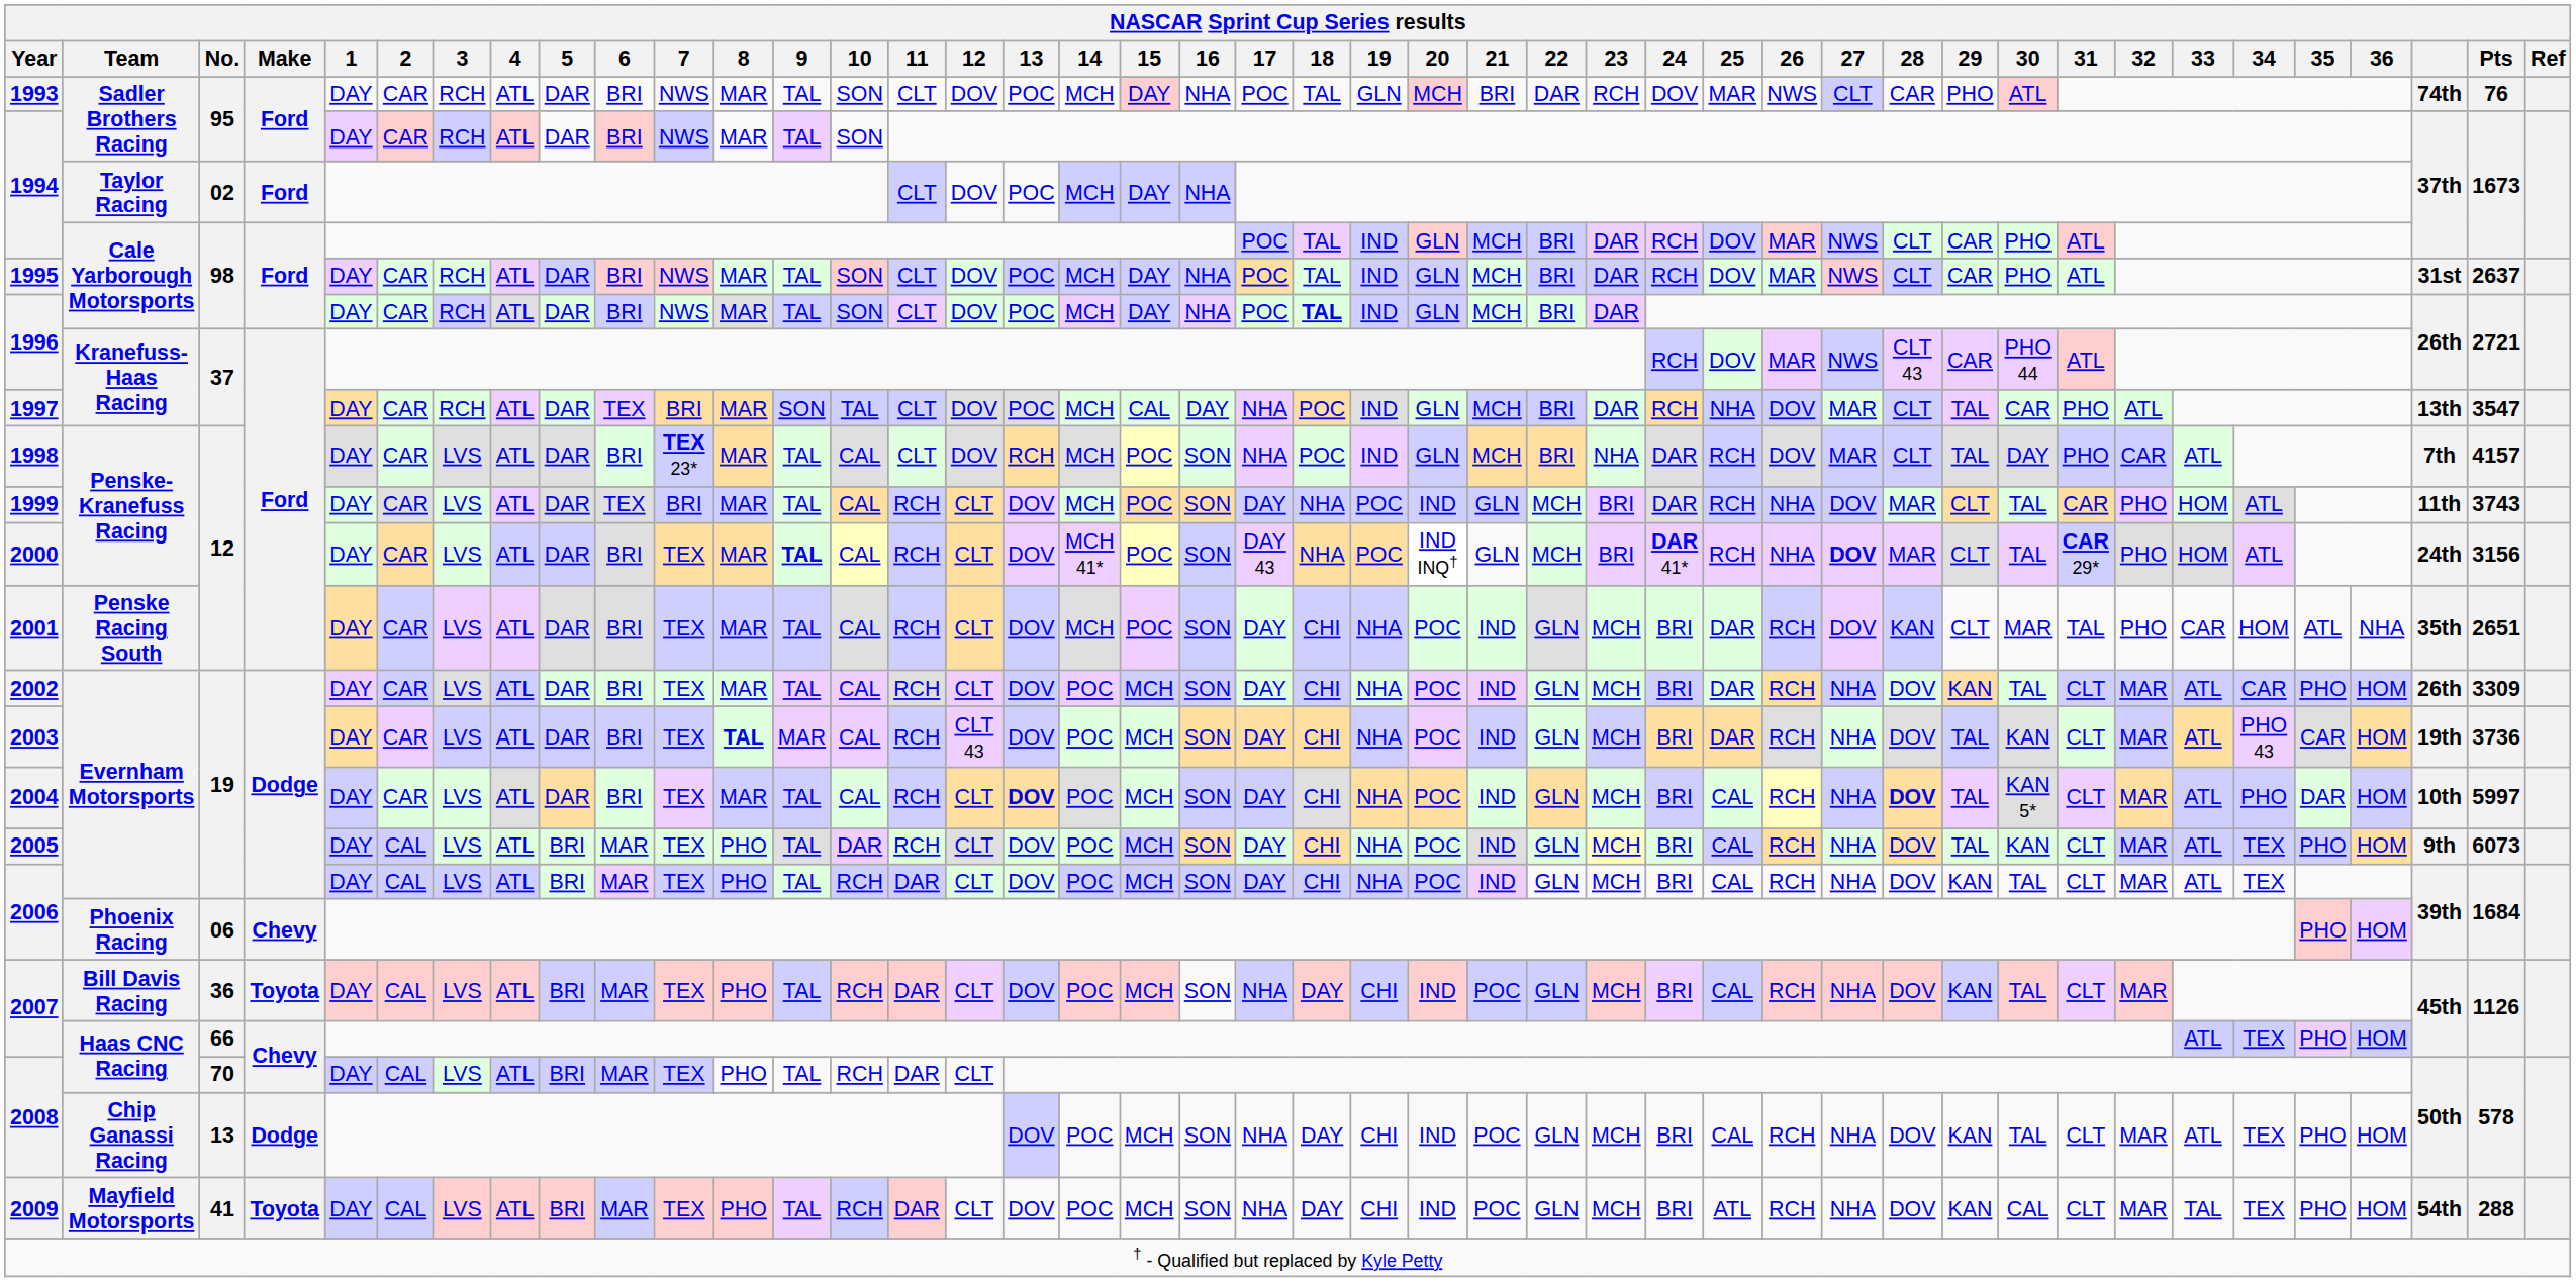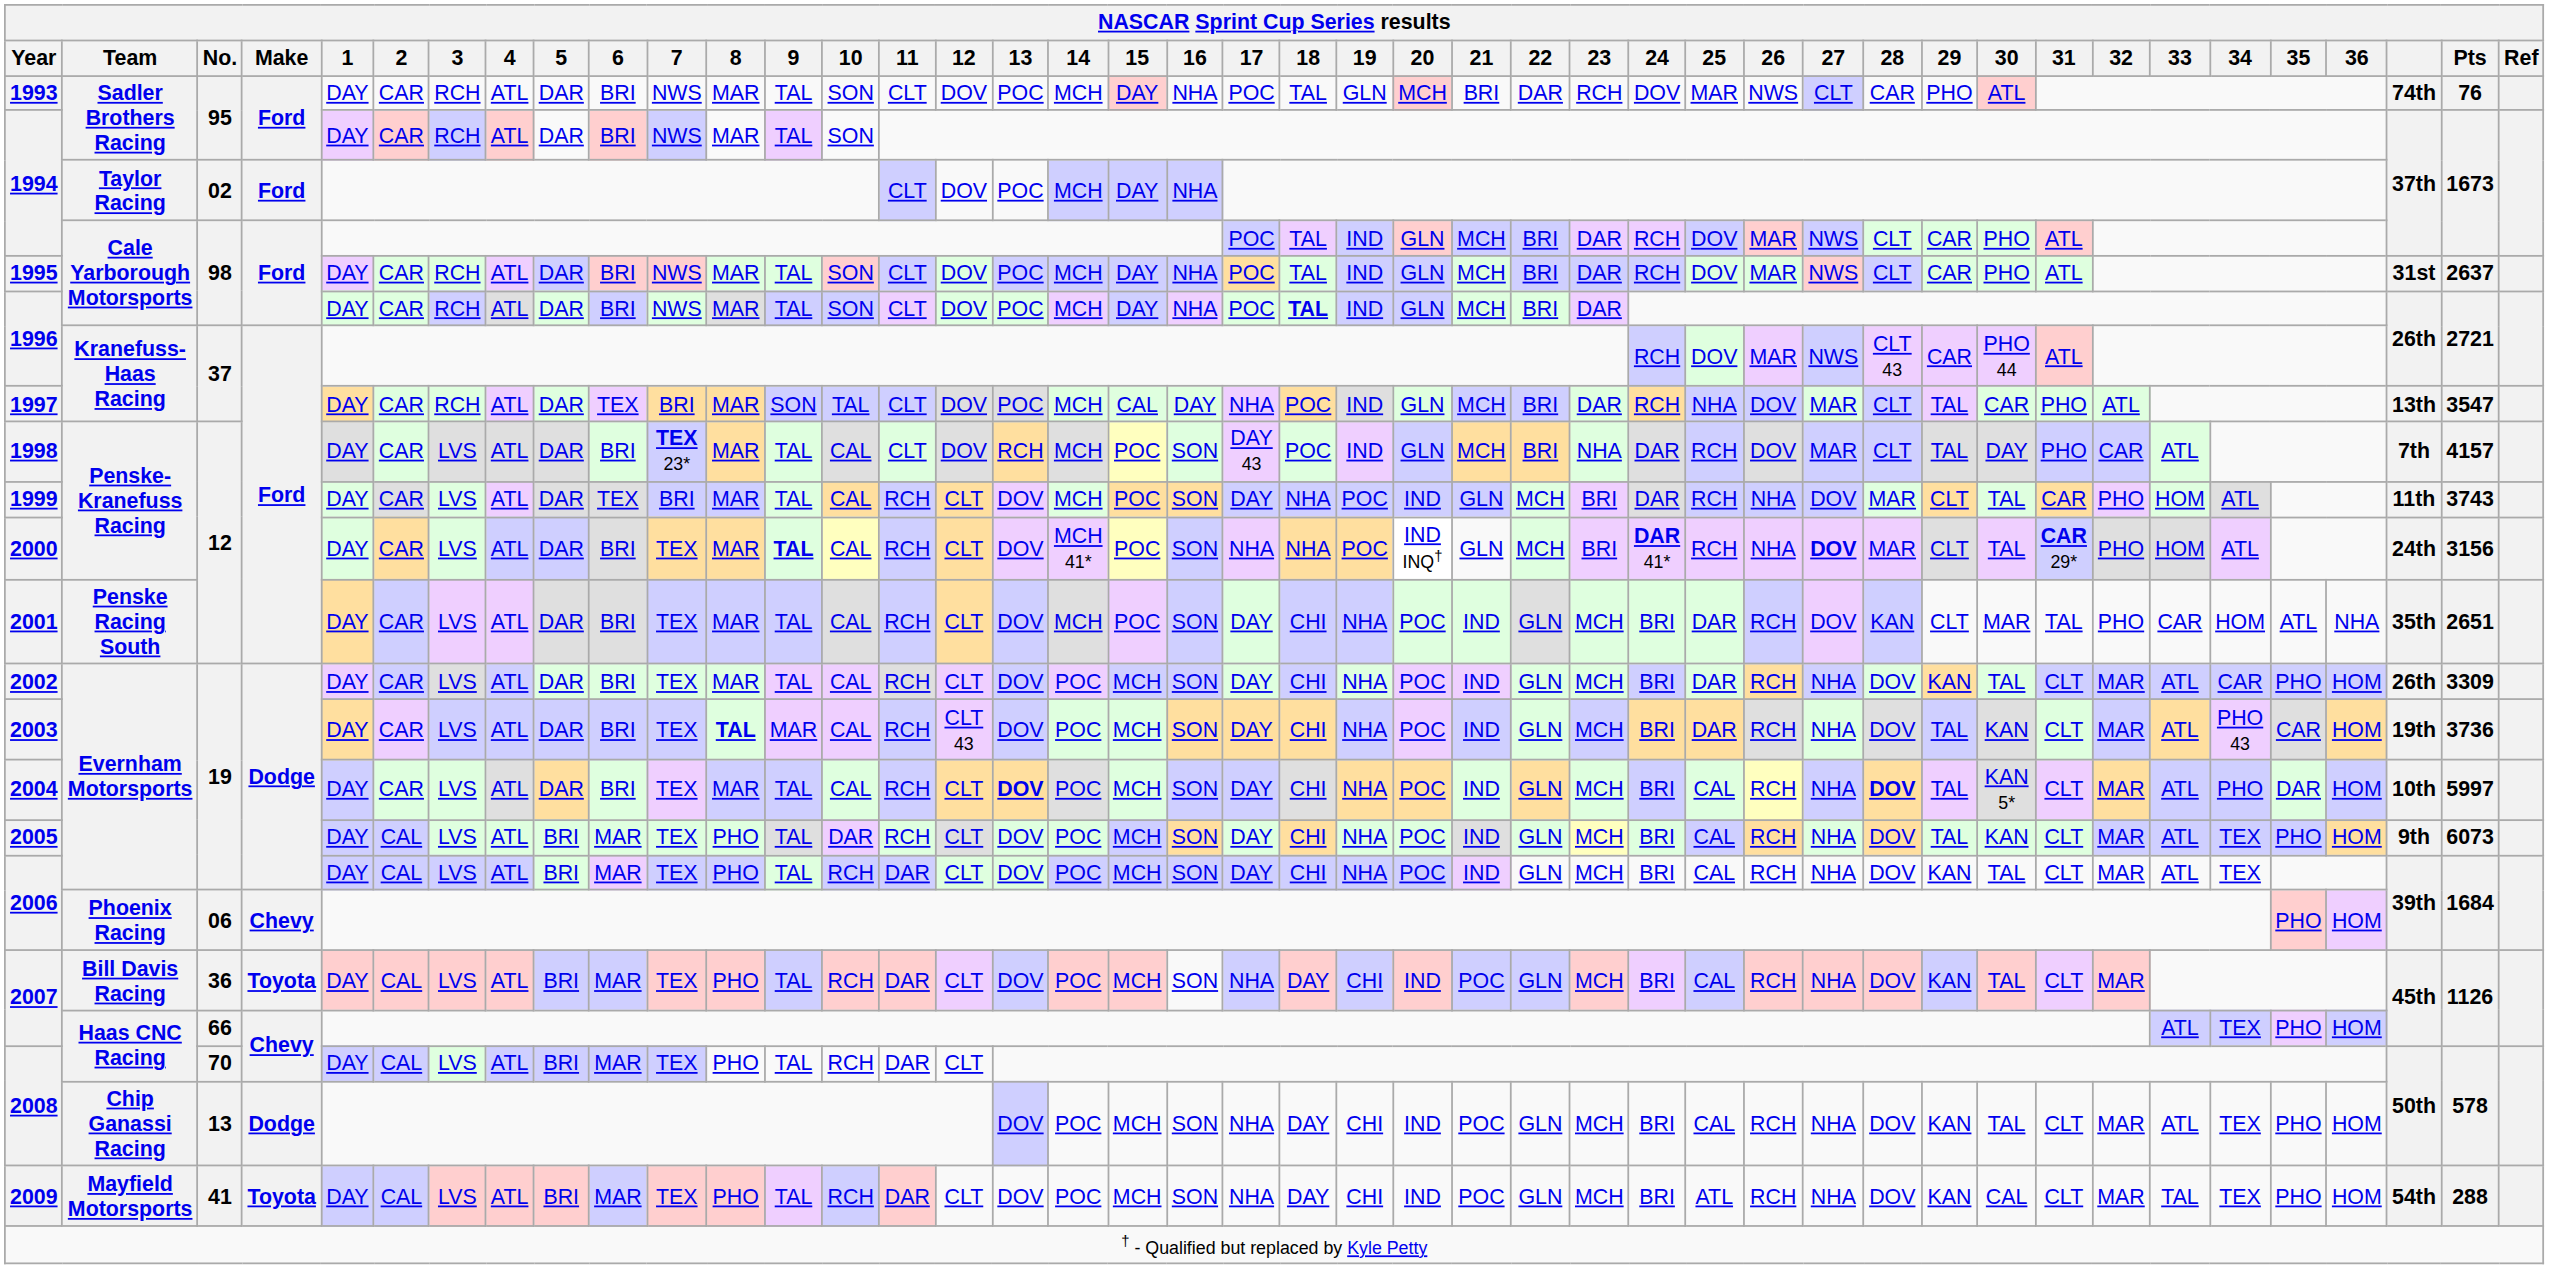1998 | 17: NHA -> DAY 43
2000 | 17: DAY 43 -> NHA
